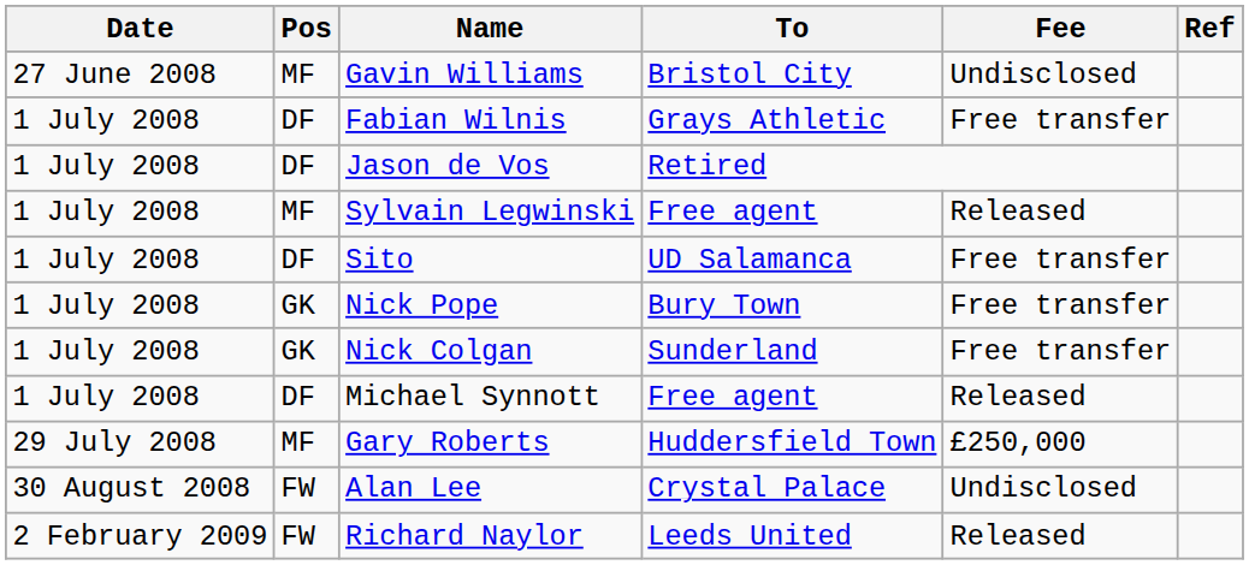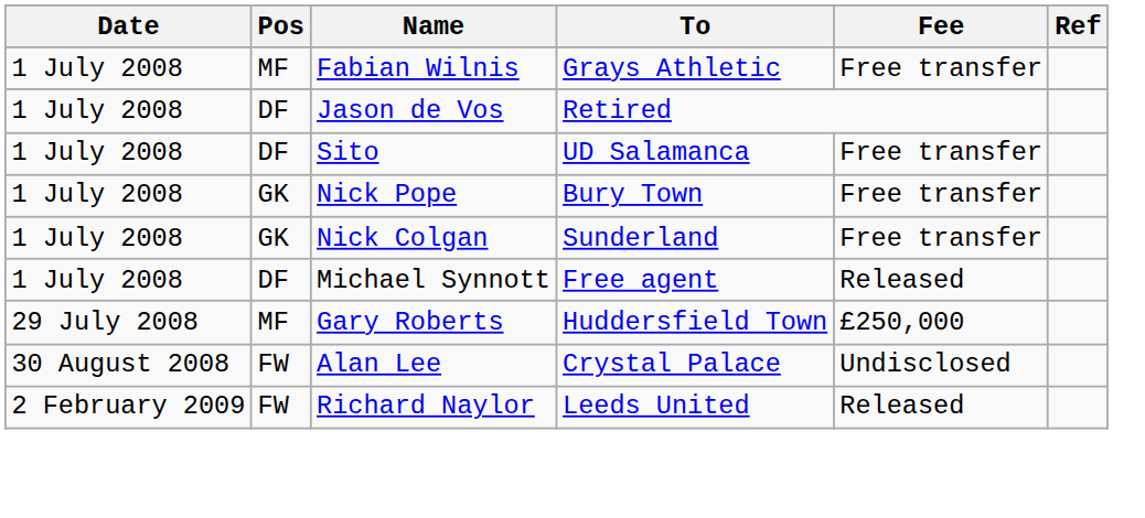- row: 27 June 2008 | MF | Gavin Williams | Bristol City | Undisclosed
Fabian Wilnis | Pos: DF -> MF
- row: 1 July 2008 | MF | Sylvain Legwinski | Free agent | Released
